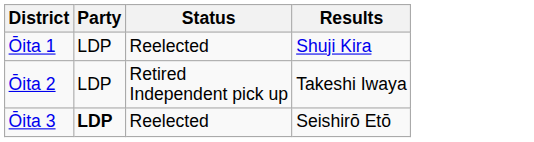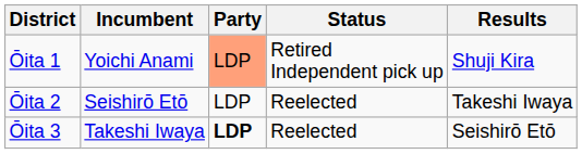+ column: Incumbent | Yoichi Anami | Seishirō Etō | Takeshi Iwaya
Ōita 1 | Party: no background -> lightsalmon background
Ōita 1 | Status: Reelected -> Retired Independent pick up
Ōita 2 | Status: Retired Independent pick up -> Reelected
